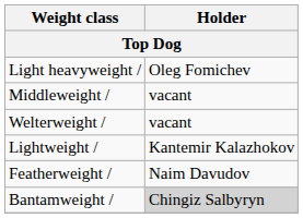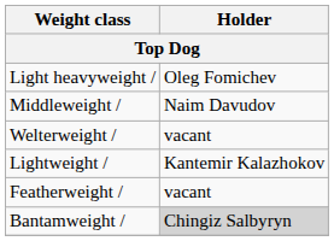Middleweight / | Holder: vacant -> Naim Davudov
Featherweight / | Holder: Naim Davudov -> vacant
